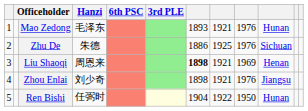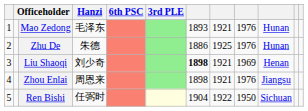Zhu De | column 10: Sichuan -> Hunan
Liu Shaoqi | Hanzi: 周恩来 -> 刘少奇
Zhou Enlai | Hanzi: 刘少奇 -> 周恩来
Ren Bishi | column 10: Hunan -> Sichuan
